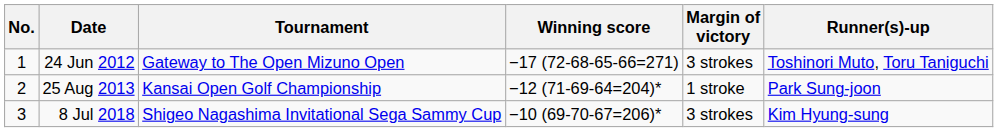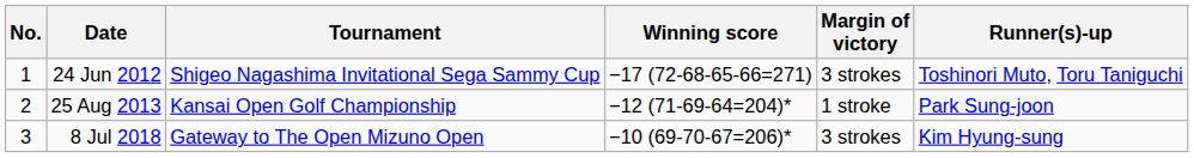24 Jun 2012 | Tournament: Gateway to The Open Mizuno Open -> Shigeo Nagashima Invitational Sega Sammy Cup
8 Jul 2018 | Tournament: Shigeo Nagashima Invitational Sega Sammy Cup -> Gateway to The Open Mizuno Open
